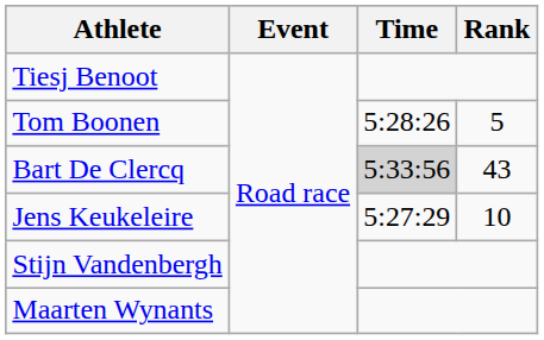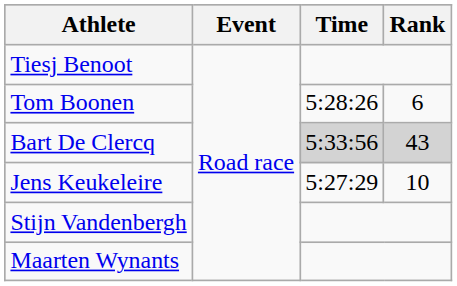Tom Boonen | Rank: 5 -> 6
Bart De Clercq | Rank: no background -> lightgrey background
